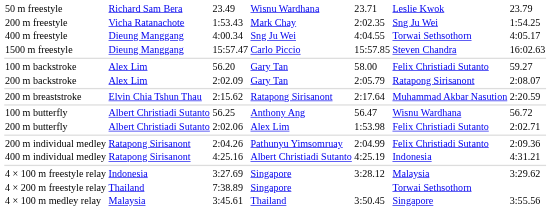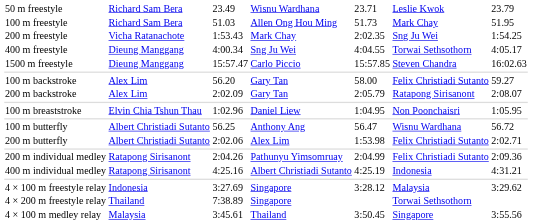+ row: 100 m freestyle | Richard Sam Bera | 51.03 | Allen Ong Hou Ming | 51.73 | Mark Chay | 51.95
+ row: 100 m breaststroke | Elvin Chia Tshun Thau | 1:02.96 | Daniel Liew | 1:04.95 | Non Poonchaisri | 1:05.95
- row: 200 m breaststroke | Elvin Chia Tshun Thau | 2:15.62 | Ratapong Sirisanont | 2:17.64 | Muhammad Akbar Nasution | 2:20.59
